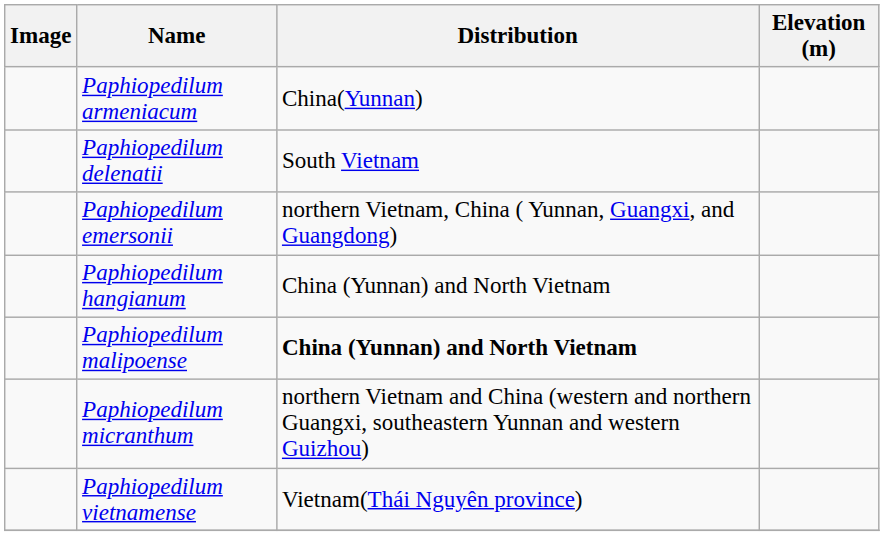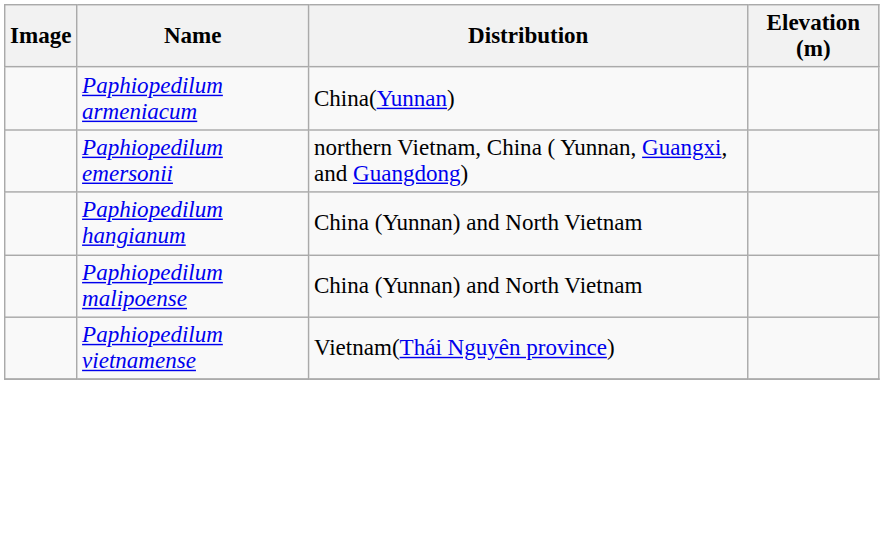- row: Paphiopedilum delenatii | South Vietnam
Paphiopedilum malipoense | Distribution: bold -> normal
- row: Paphiopedilum micranthum | northern Vietnam and China (western and northern Guangxi, southeastern Yunnan and western Guizhou)
